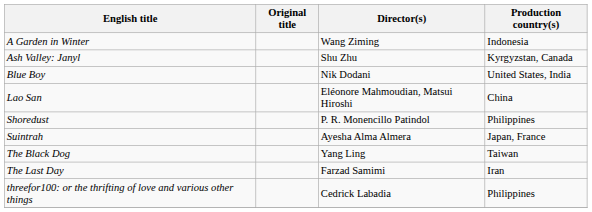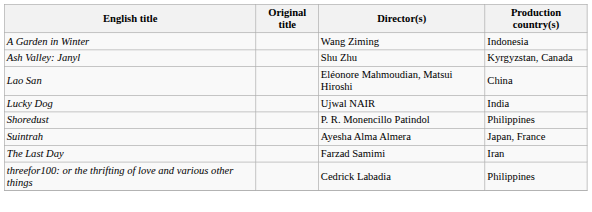- row: Blue Boy | Nik Dodani | United States, India
+ row: Lucky Dog | Ujwal NAIR | India
- row: The Black Dog | Yang Ling | Taiwan
